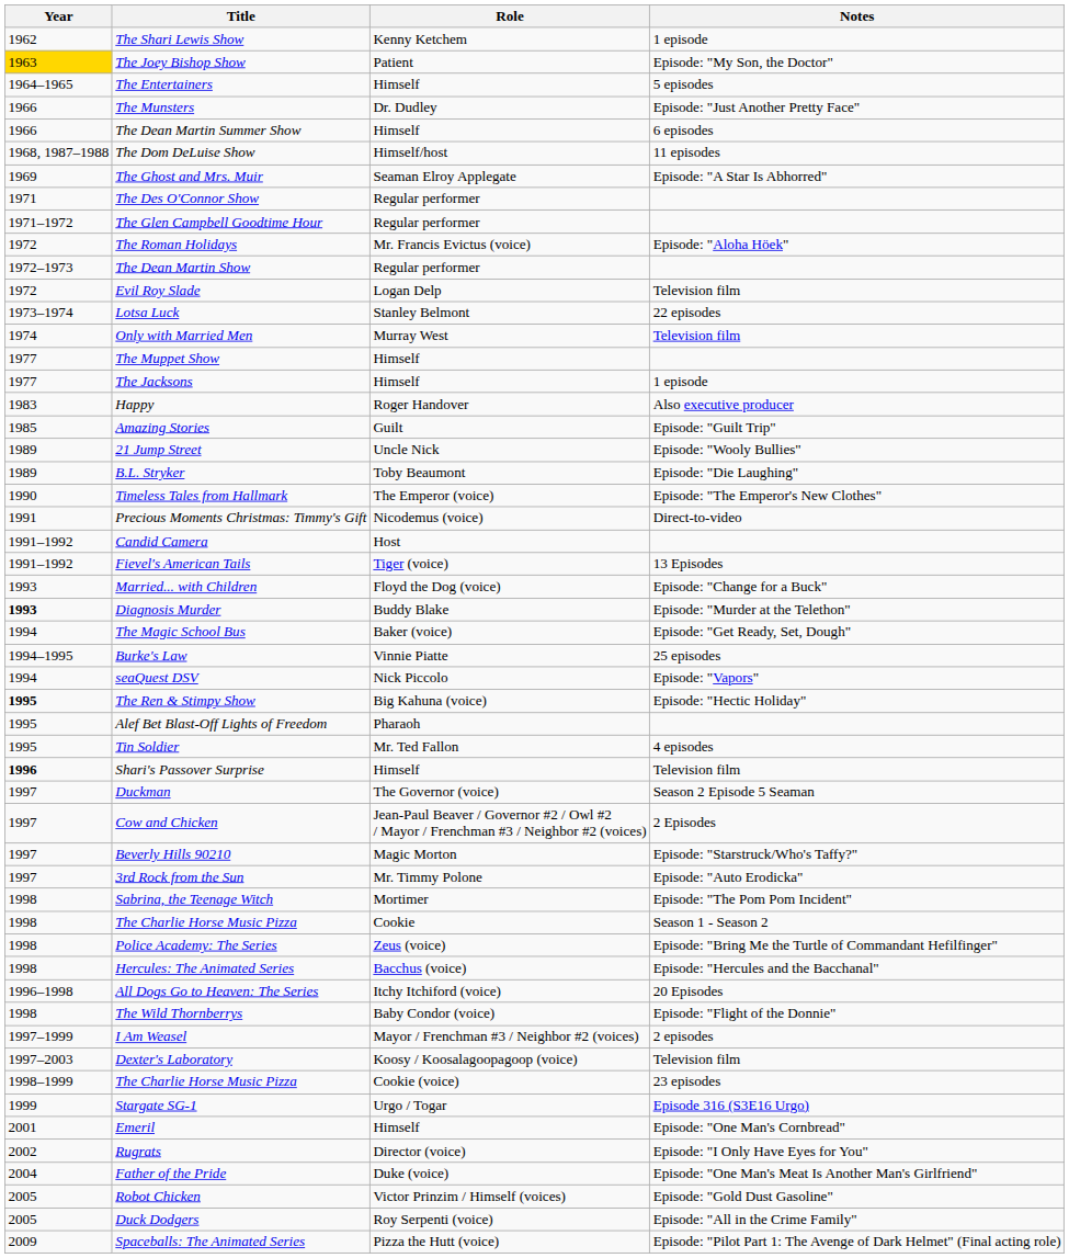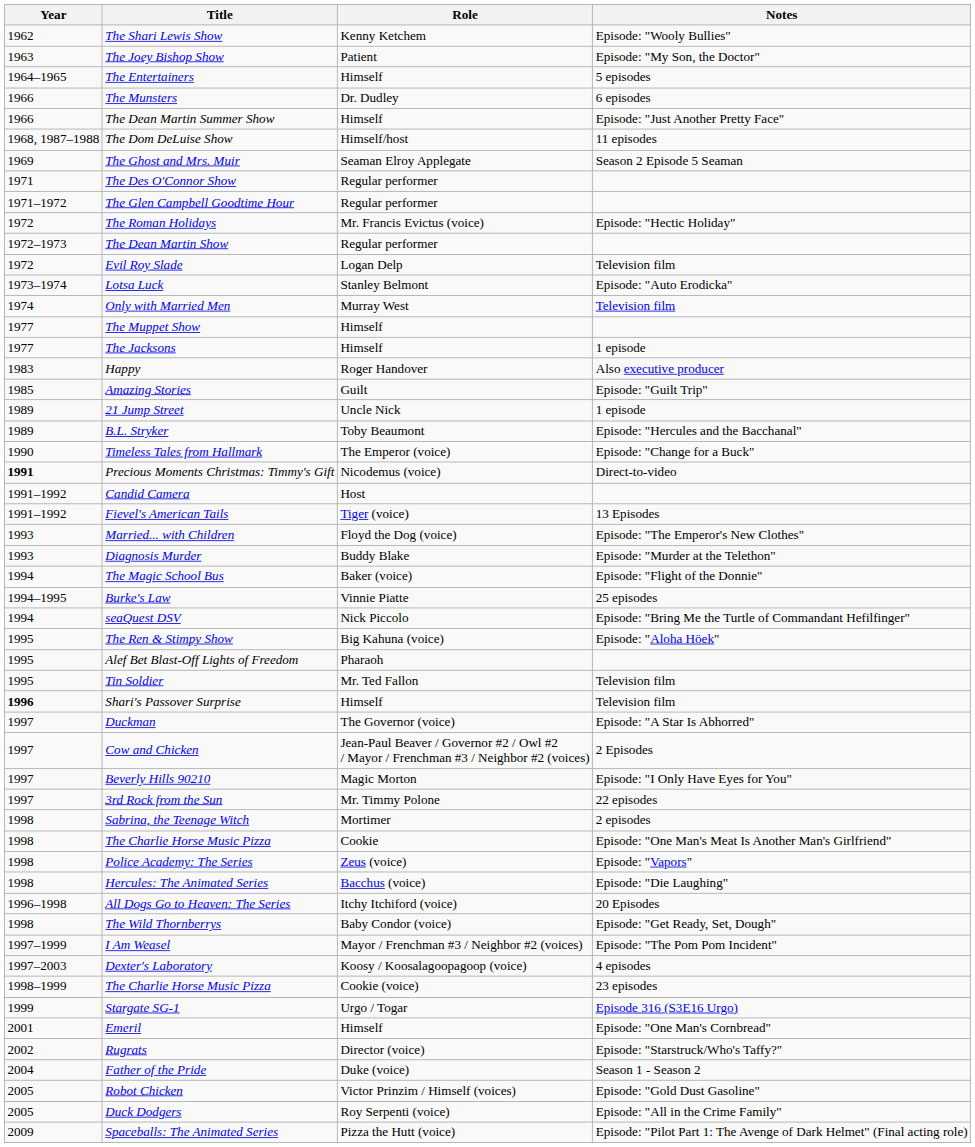The Shari Lewis Show | Notes: 1 episode -> Episode: "Wooly Bullies"
The Joey Bishop Show | Year: gold background -> no background
The Munsters | Notes: Episode: "Just Another Pretty Face" -> 6 episodes
The Dean Martin Summer Show | Notes: 6 episodes -> Episode: "Just Another Pretty Face"
The Ghost and Mrs. Muir | Notes: Episode: "A Star Is Abhorred" -> Season 2 Episode 5 Seaman
The Roman Holidays | Notes: Episode: "Aloha Höek" -> Episode: "Hectic Holiday"
Lotsa Luck | Notes: 22 episodes -> Episode: "Auto Erodicka"
21 Jump Street | Notes: Episode: "Wooly Bullies" -> 1 episode
B.L. Stryker | Notes: Episode: "Die Laughing" -> Episode: "Hercules and the Bacchanal"
Timeless Tales from Hallmark | Notes: Episode: "The Emperor's New Clothes" -> Episode: "Change for a Buck"
Precious Moments Christmas: Timmy's Gift | Year: normal -> bold
Married... with Children | Notes: Episode: "Change for a Buck" -> Episode: "The Emperor's New Clothes"
Diagnosis Murder | Year: bold -> normal
The Magic School Bus | Notes: Episode: "Get Ready, Set, Dough" -> Episode: "Flight of the Donnie"
seaQuest DSV | Notes: Episode: "Vapors" -> Episode: "Bring Me the Turtle of Commandant Hefilfinger"
The Ren & Stimpy Show | Year: bold -> normal
The Ren & Stimpy Show | Notes: Episode: "Hectic Holiday" -> Episode: "Aloha Höek"
Tin Soldier | Notes: 4 episodes -> Television film
Duckman | Notes: Season 2 Episode 5 Seaman -> Episode: "A Star Is Abhorred"
Beverly Hills 90210 | Notes: Episode: "Starstruck/Who's Taffy?" -> Episode: "I Only Have Eyes for You"
3rd Rock from the Sun | Notes: Episode: "Auto Erodicka" -> 22 episodes
Sabrina, the Teenage Witch | Notes: Episode: "The Pom Pom Incident" -> 2 episodes
The Charlie Horse Music Pizza / Cookie | Notes: Season 1 - Season 2 -> Episode: "One Man's Meat Is Another Man's Girlfriend"
Police Academy: The Series | Notes: Episode: "Bring Me the Turtle of Commandant Hefilfinger" -> Episode: "Vapors"
Hercules: The Animated Series | Notes: Episode: "Hercules and the Bacchanal" -> Episode: "Die Laughing"
The Wild Thornberrys | Notes: Episode: "Flight of the Donnie" -> Episode: "Get Ready, Set, Dough"
I Am Weasel | Notes: 2 episodes -> Episode: "The Pom Pom Incident"
Dexter's Laboratory | Notes: Television film -> 4 episodes
Rugrats | Notes: Episode: "I Only Have Eyes for You" -> Episode: "Starstruck/Who's Taffy?"
Father of the Pride | Notes: Episode: "One Man's Meat Is Another Man's Girlfriend" -> Season 1 - Season 2
